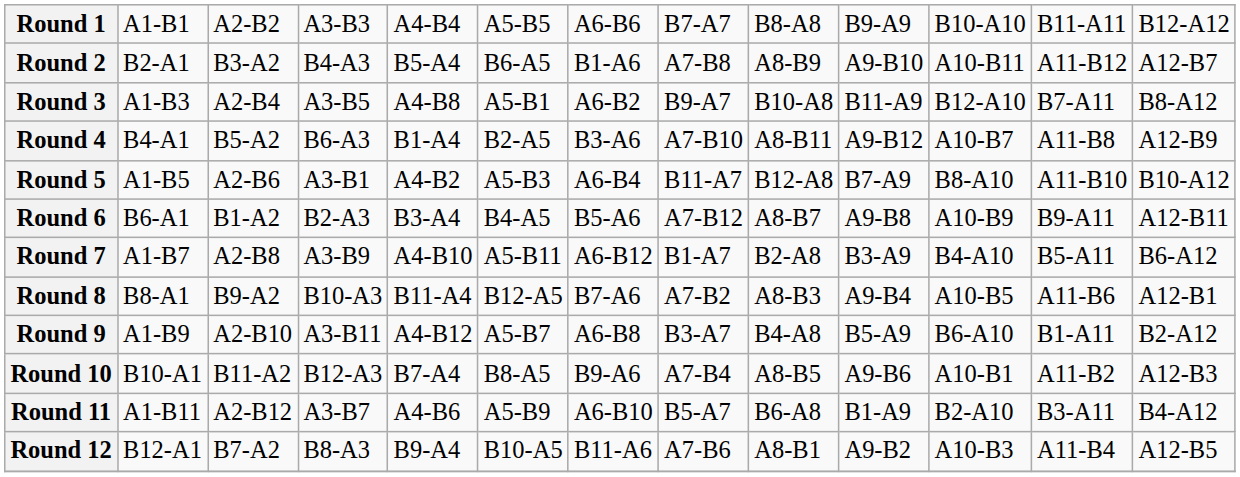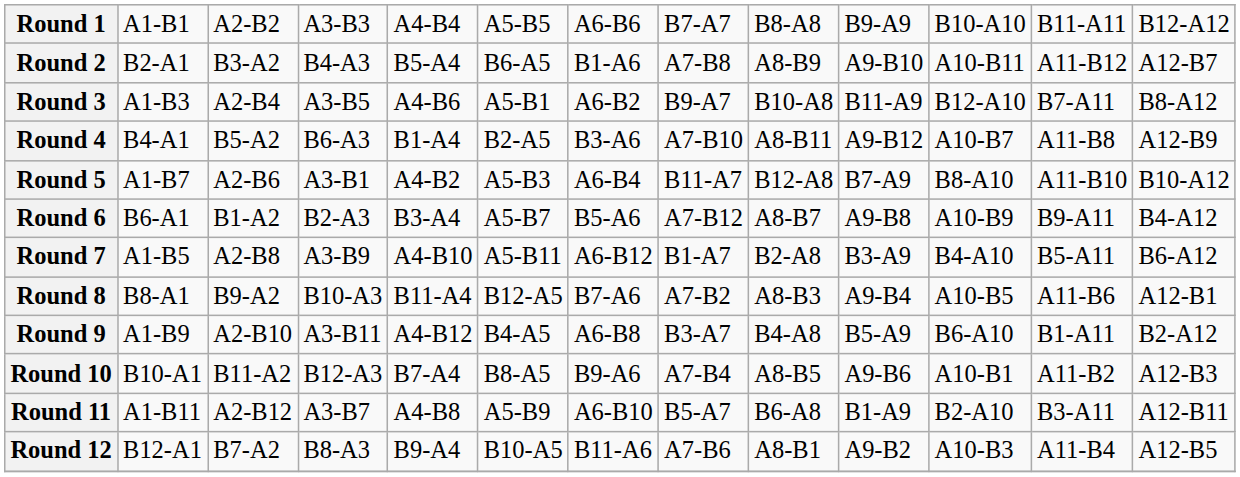Round 3 | column 5: A4-B8 -> A4-B6
Round 5 | column 2: A1-B5 -> A1-B7
Round 6 | column 6: B4-A5 -> A5-B7
Round 6 | column 13: A12-B11 -> B4-A12
Round 7 | column 2: A1-B7 -> A1-B5
Round 9 | column 6: A5-B7 -> B4-A5
Round 11 | column 5: A4-B6 -> A4-B8
Round 11 | column 13: B4-A12 -> A12-B11
